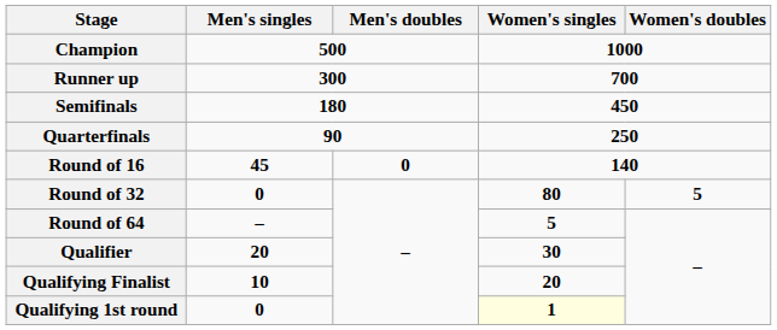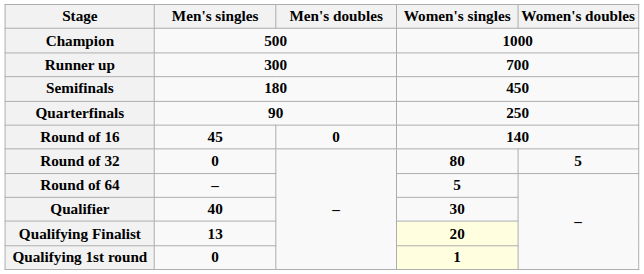Qualifier | Men's singles: 20 -> 40
Qualifying Finalist | Men's singles: 10 -> 13
Qualifying Finalist | Women's singles: no background -> lightyellow background
